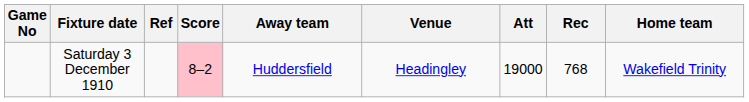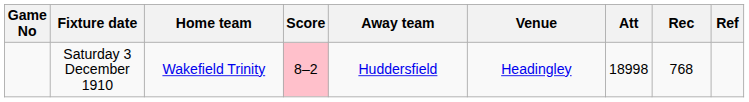columns swapped: Home team <-> Ref
Saturday 3 December 1910 | Att: 19000 -> 18998
